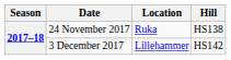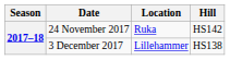24 November 2017 | Hill: HS138 -> HS142
3 December 2017 | Hill: HS142 -> HS138
